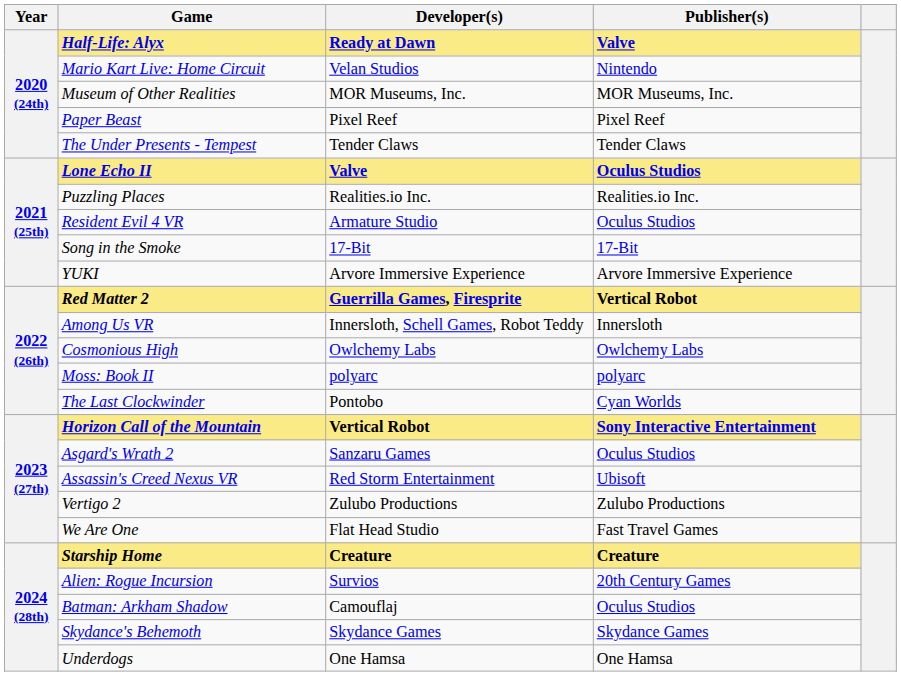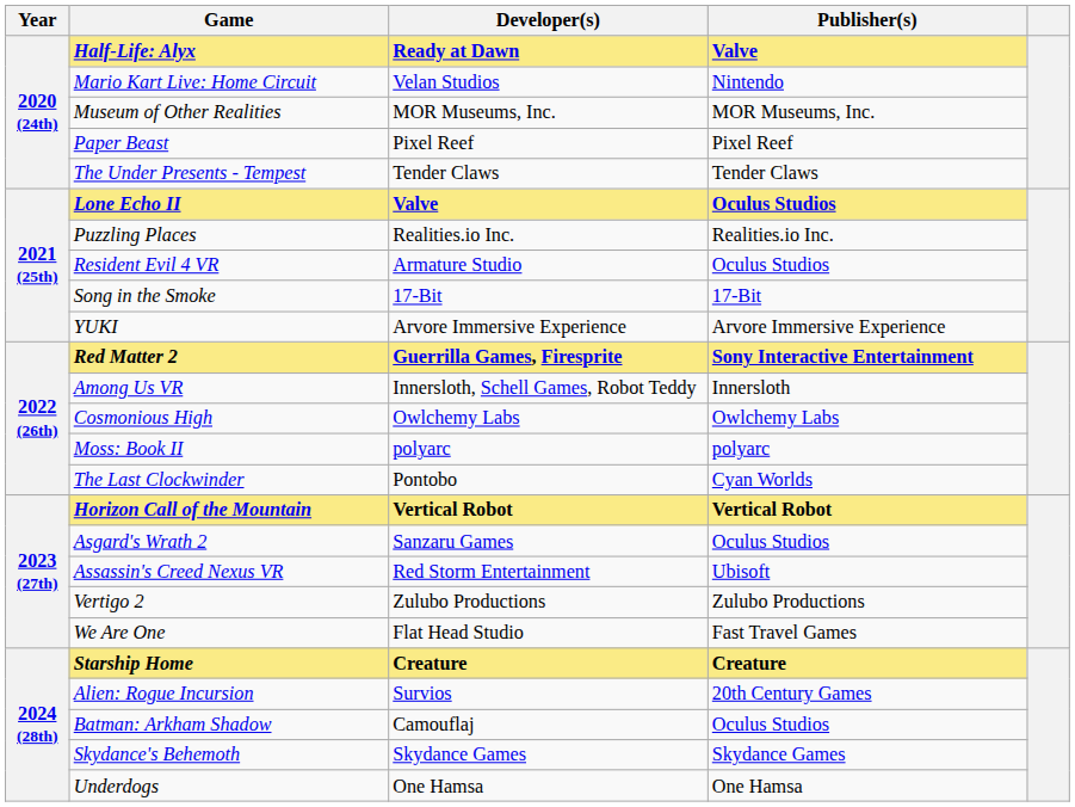Red Matter 2 | Publisher(s): Vertical Robot -> Sony Interactive Entertainment
Horizon Call of the Mountain | Publisher(s): Sony Interactive Entertainment -> Vertical Robot
